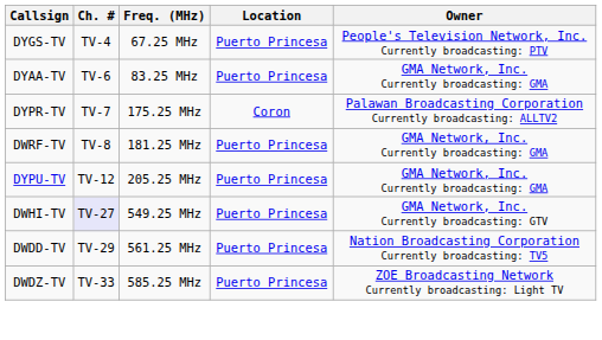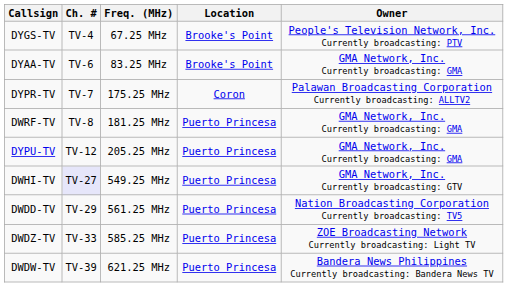DYGS-TV | Location: Puerto Princesa -> Brooke's Point
DYAA-TV | Location: Puerto Princesa -> Brooke's Point
+ row: DWDW-TV | TV-39 | 621.25 MHz | Puerto Princesa | Bandera News Philippines Currently broadcasting: Bandera News TV
